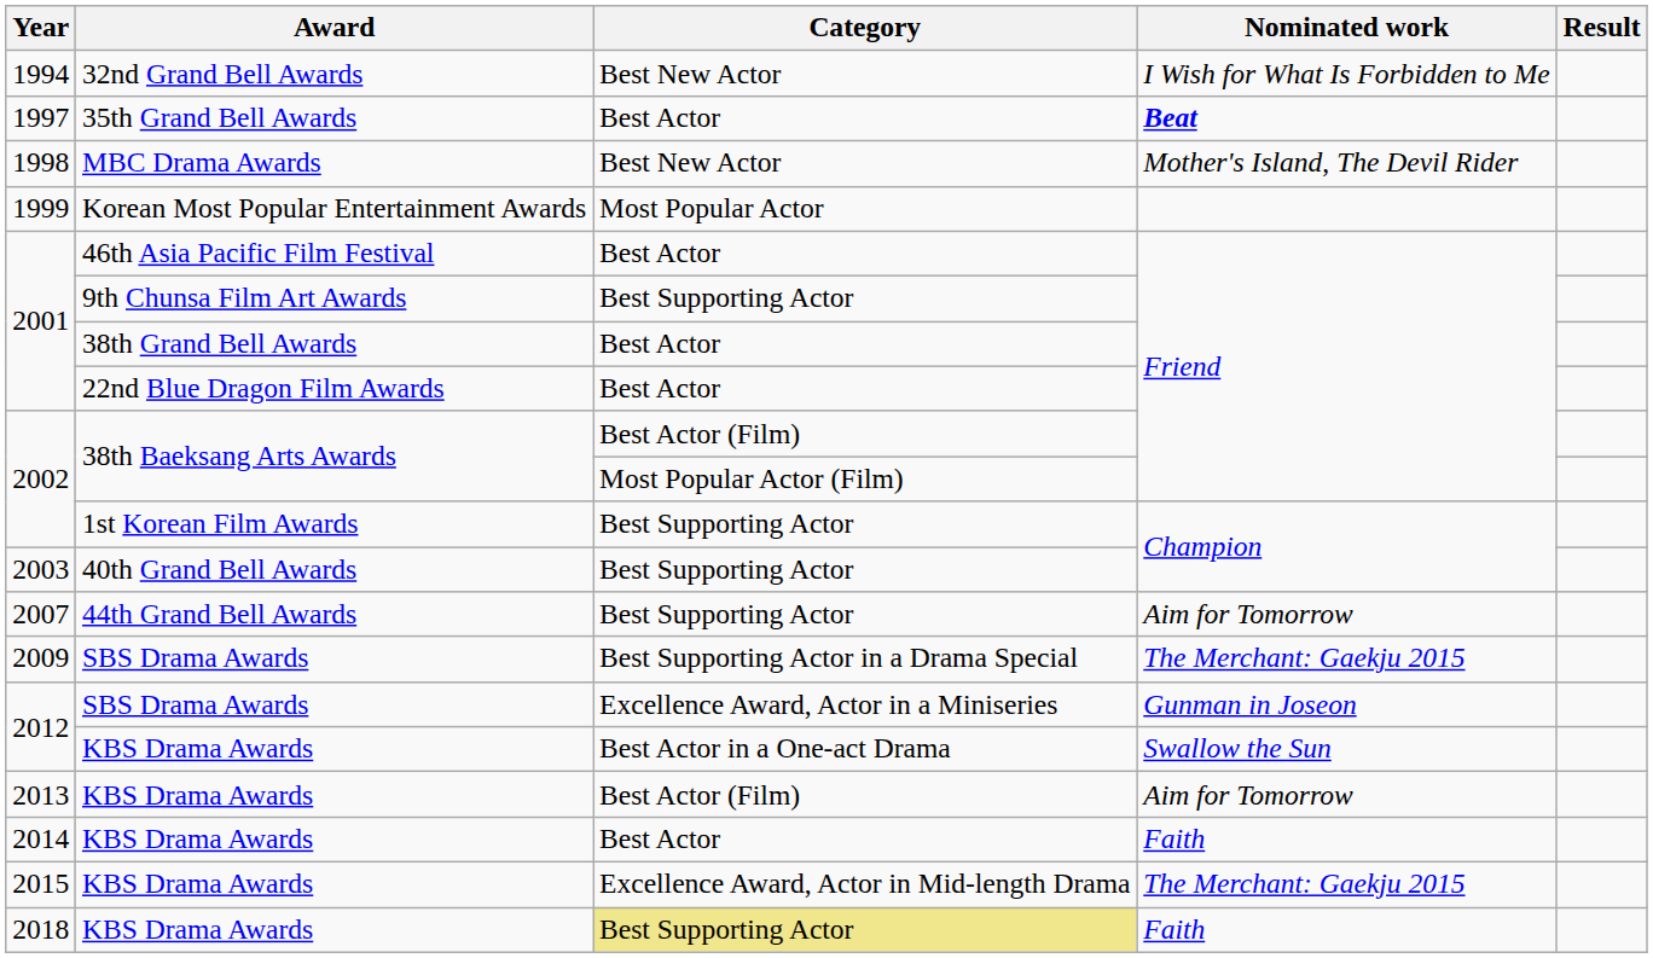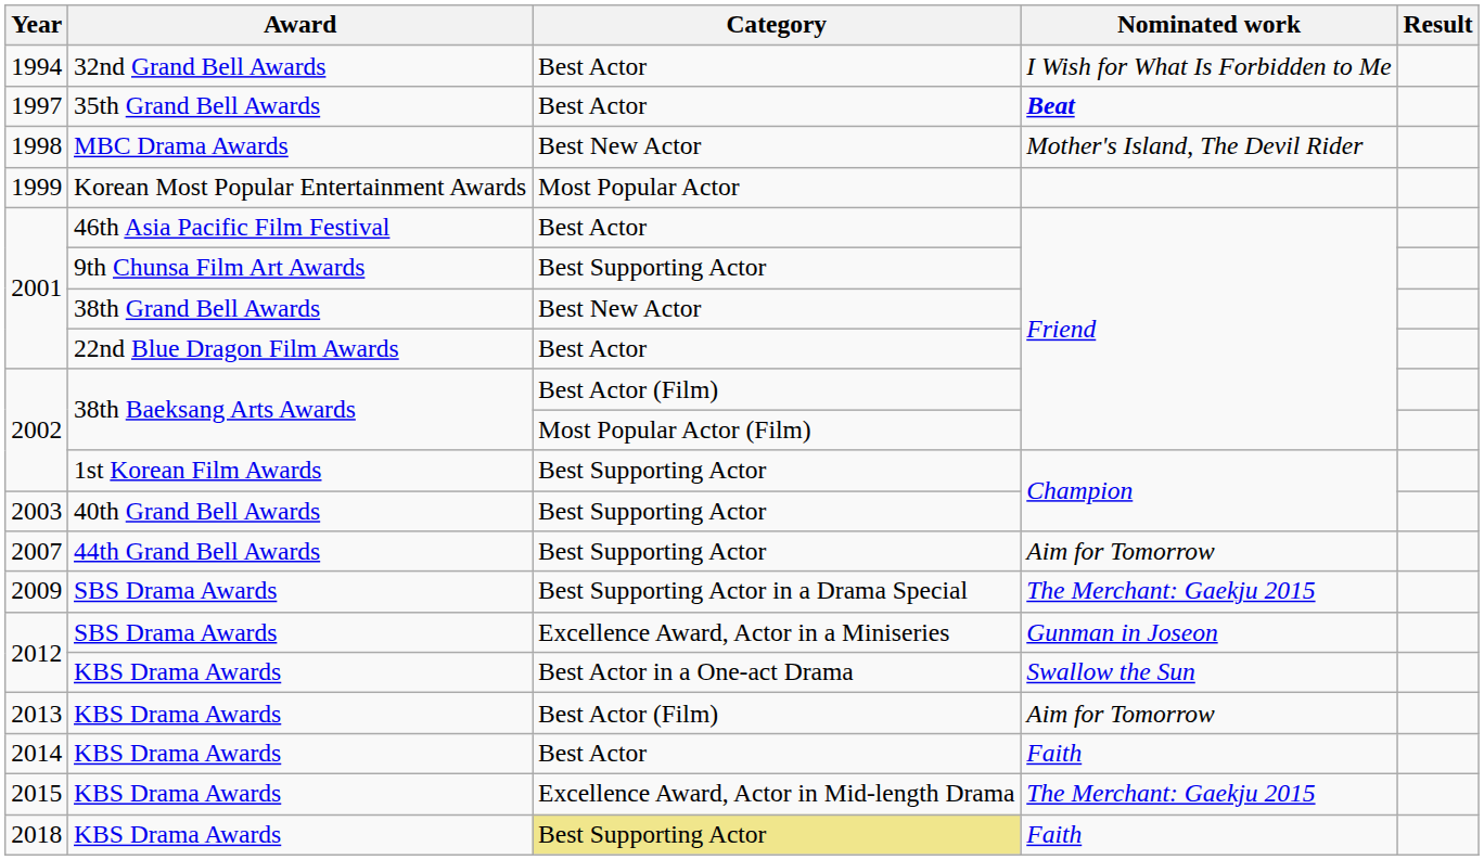1994 | Category: Best New Actor -> Best Actor
2001 / 38th Grand Bell Awards | Category: Best Actor -> Best New Actor
